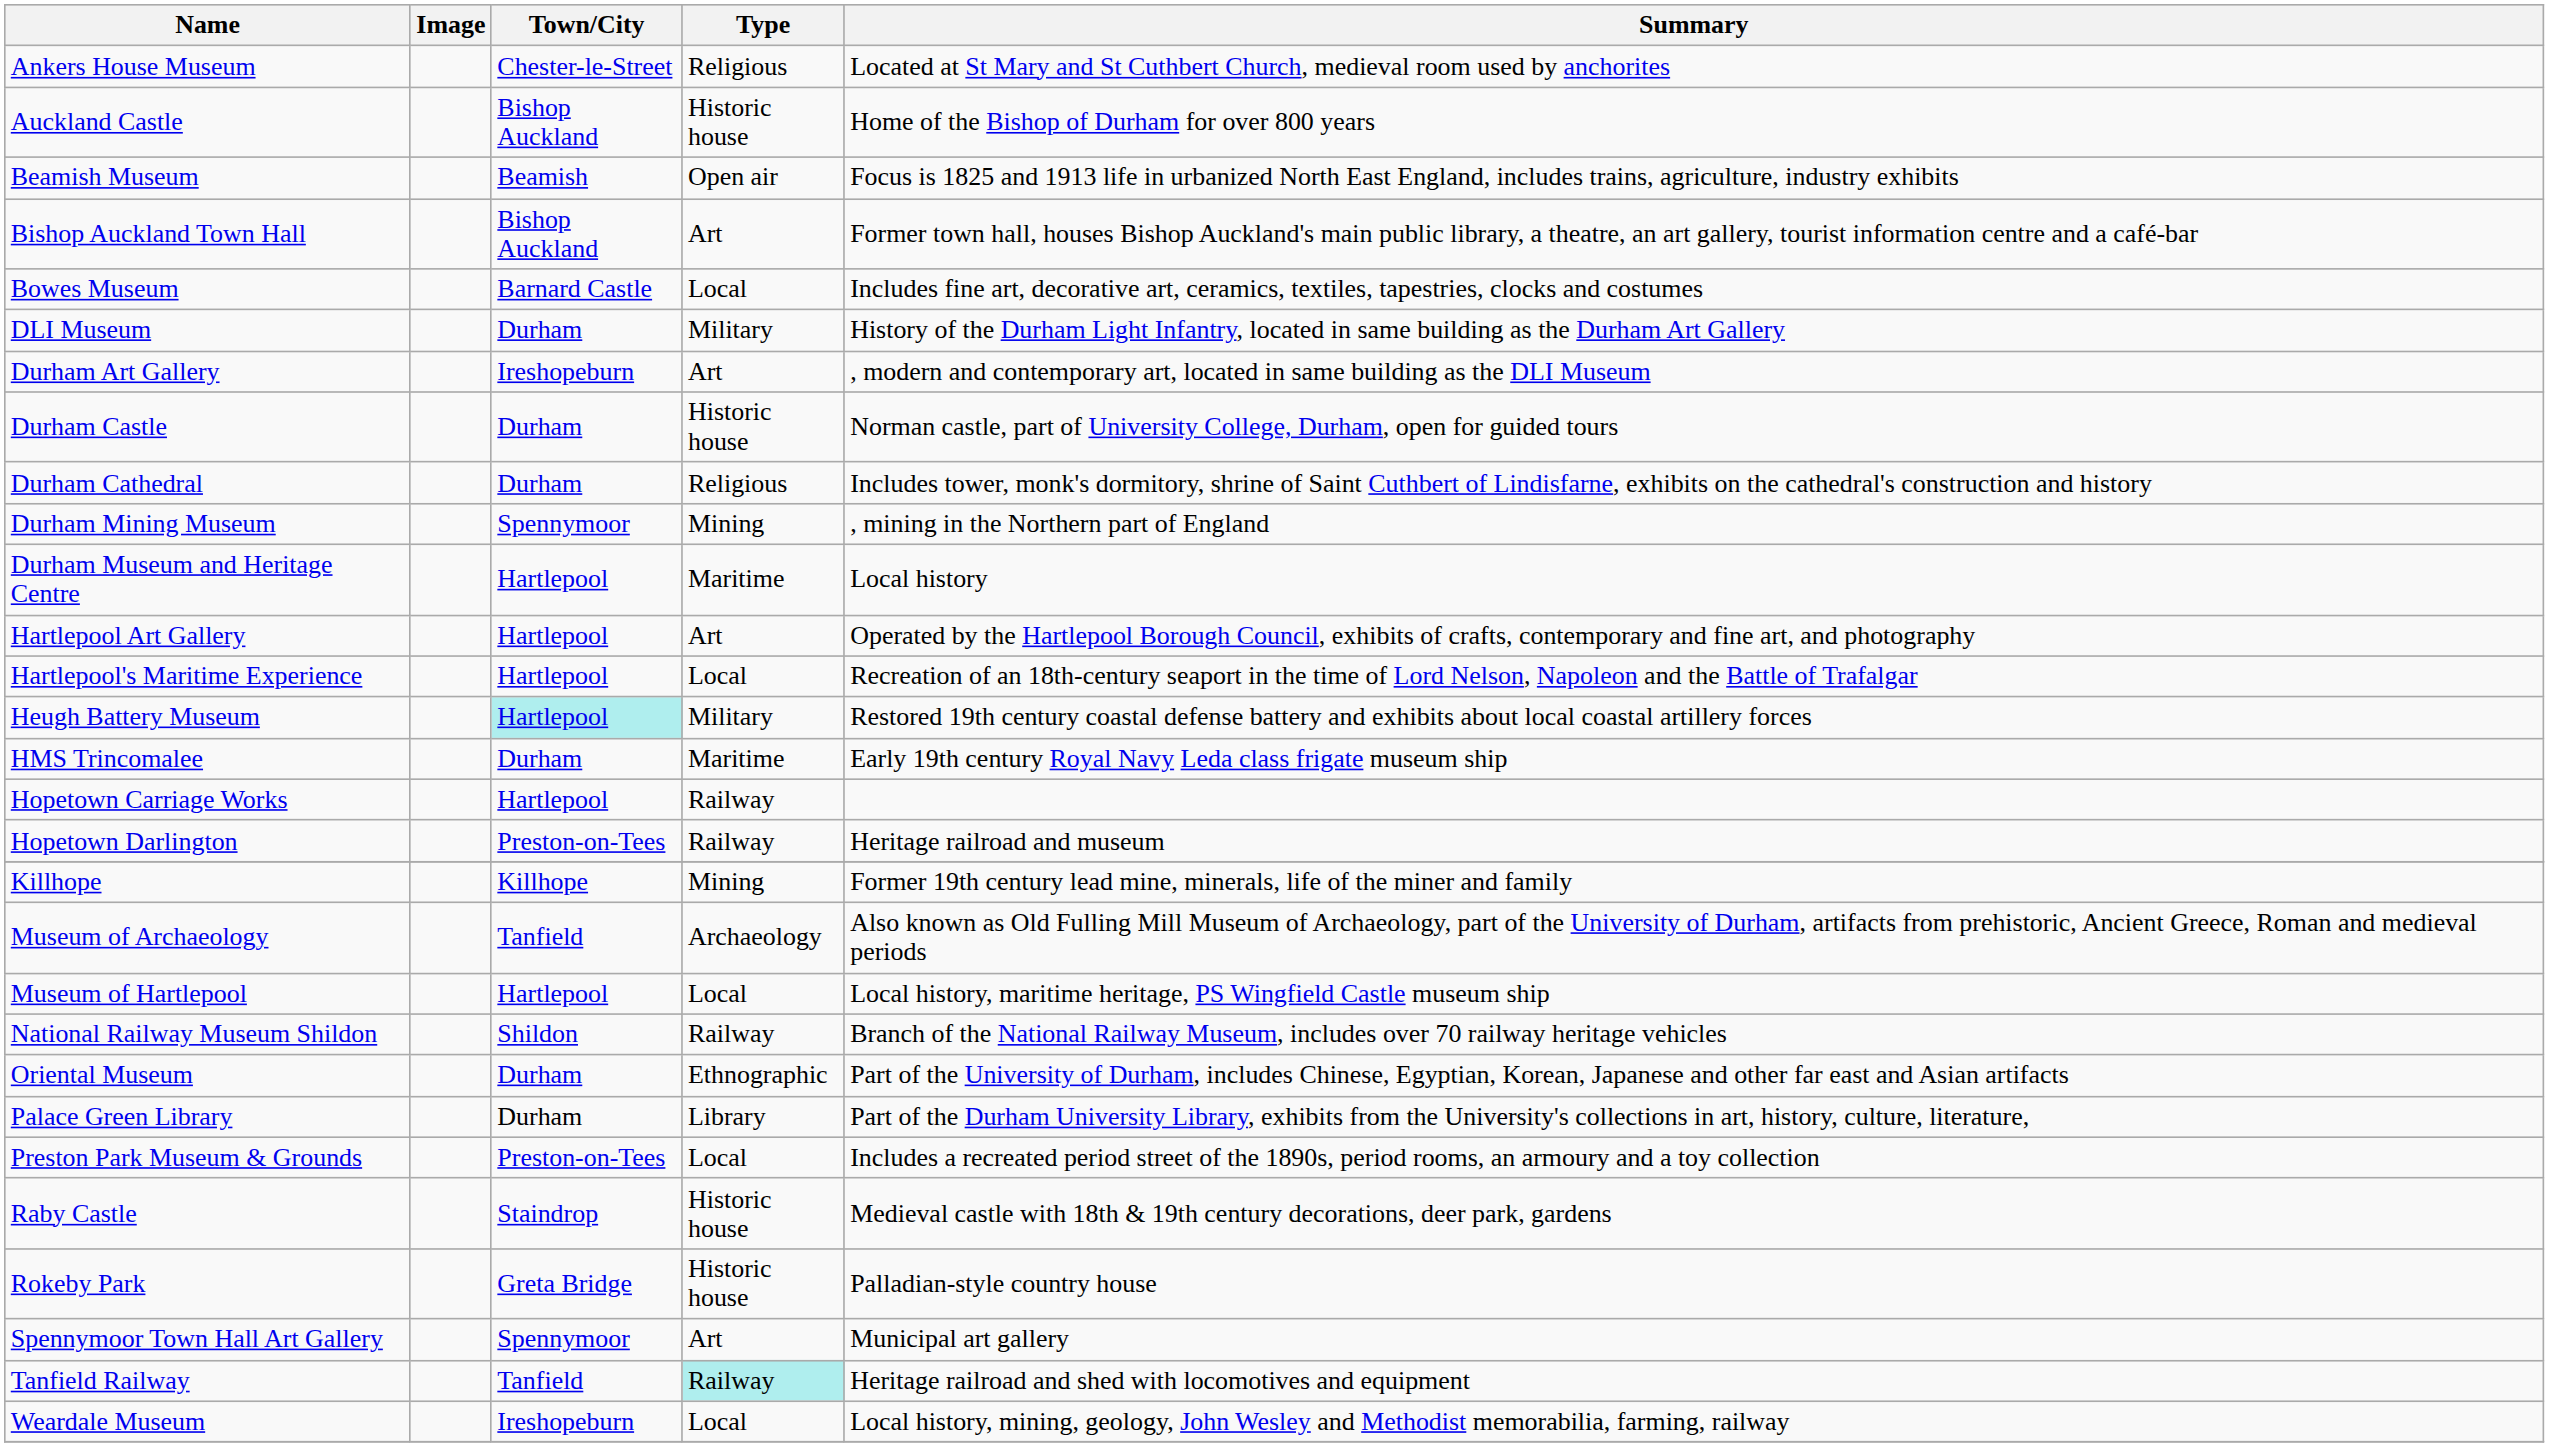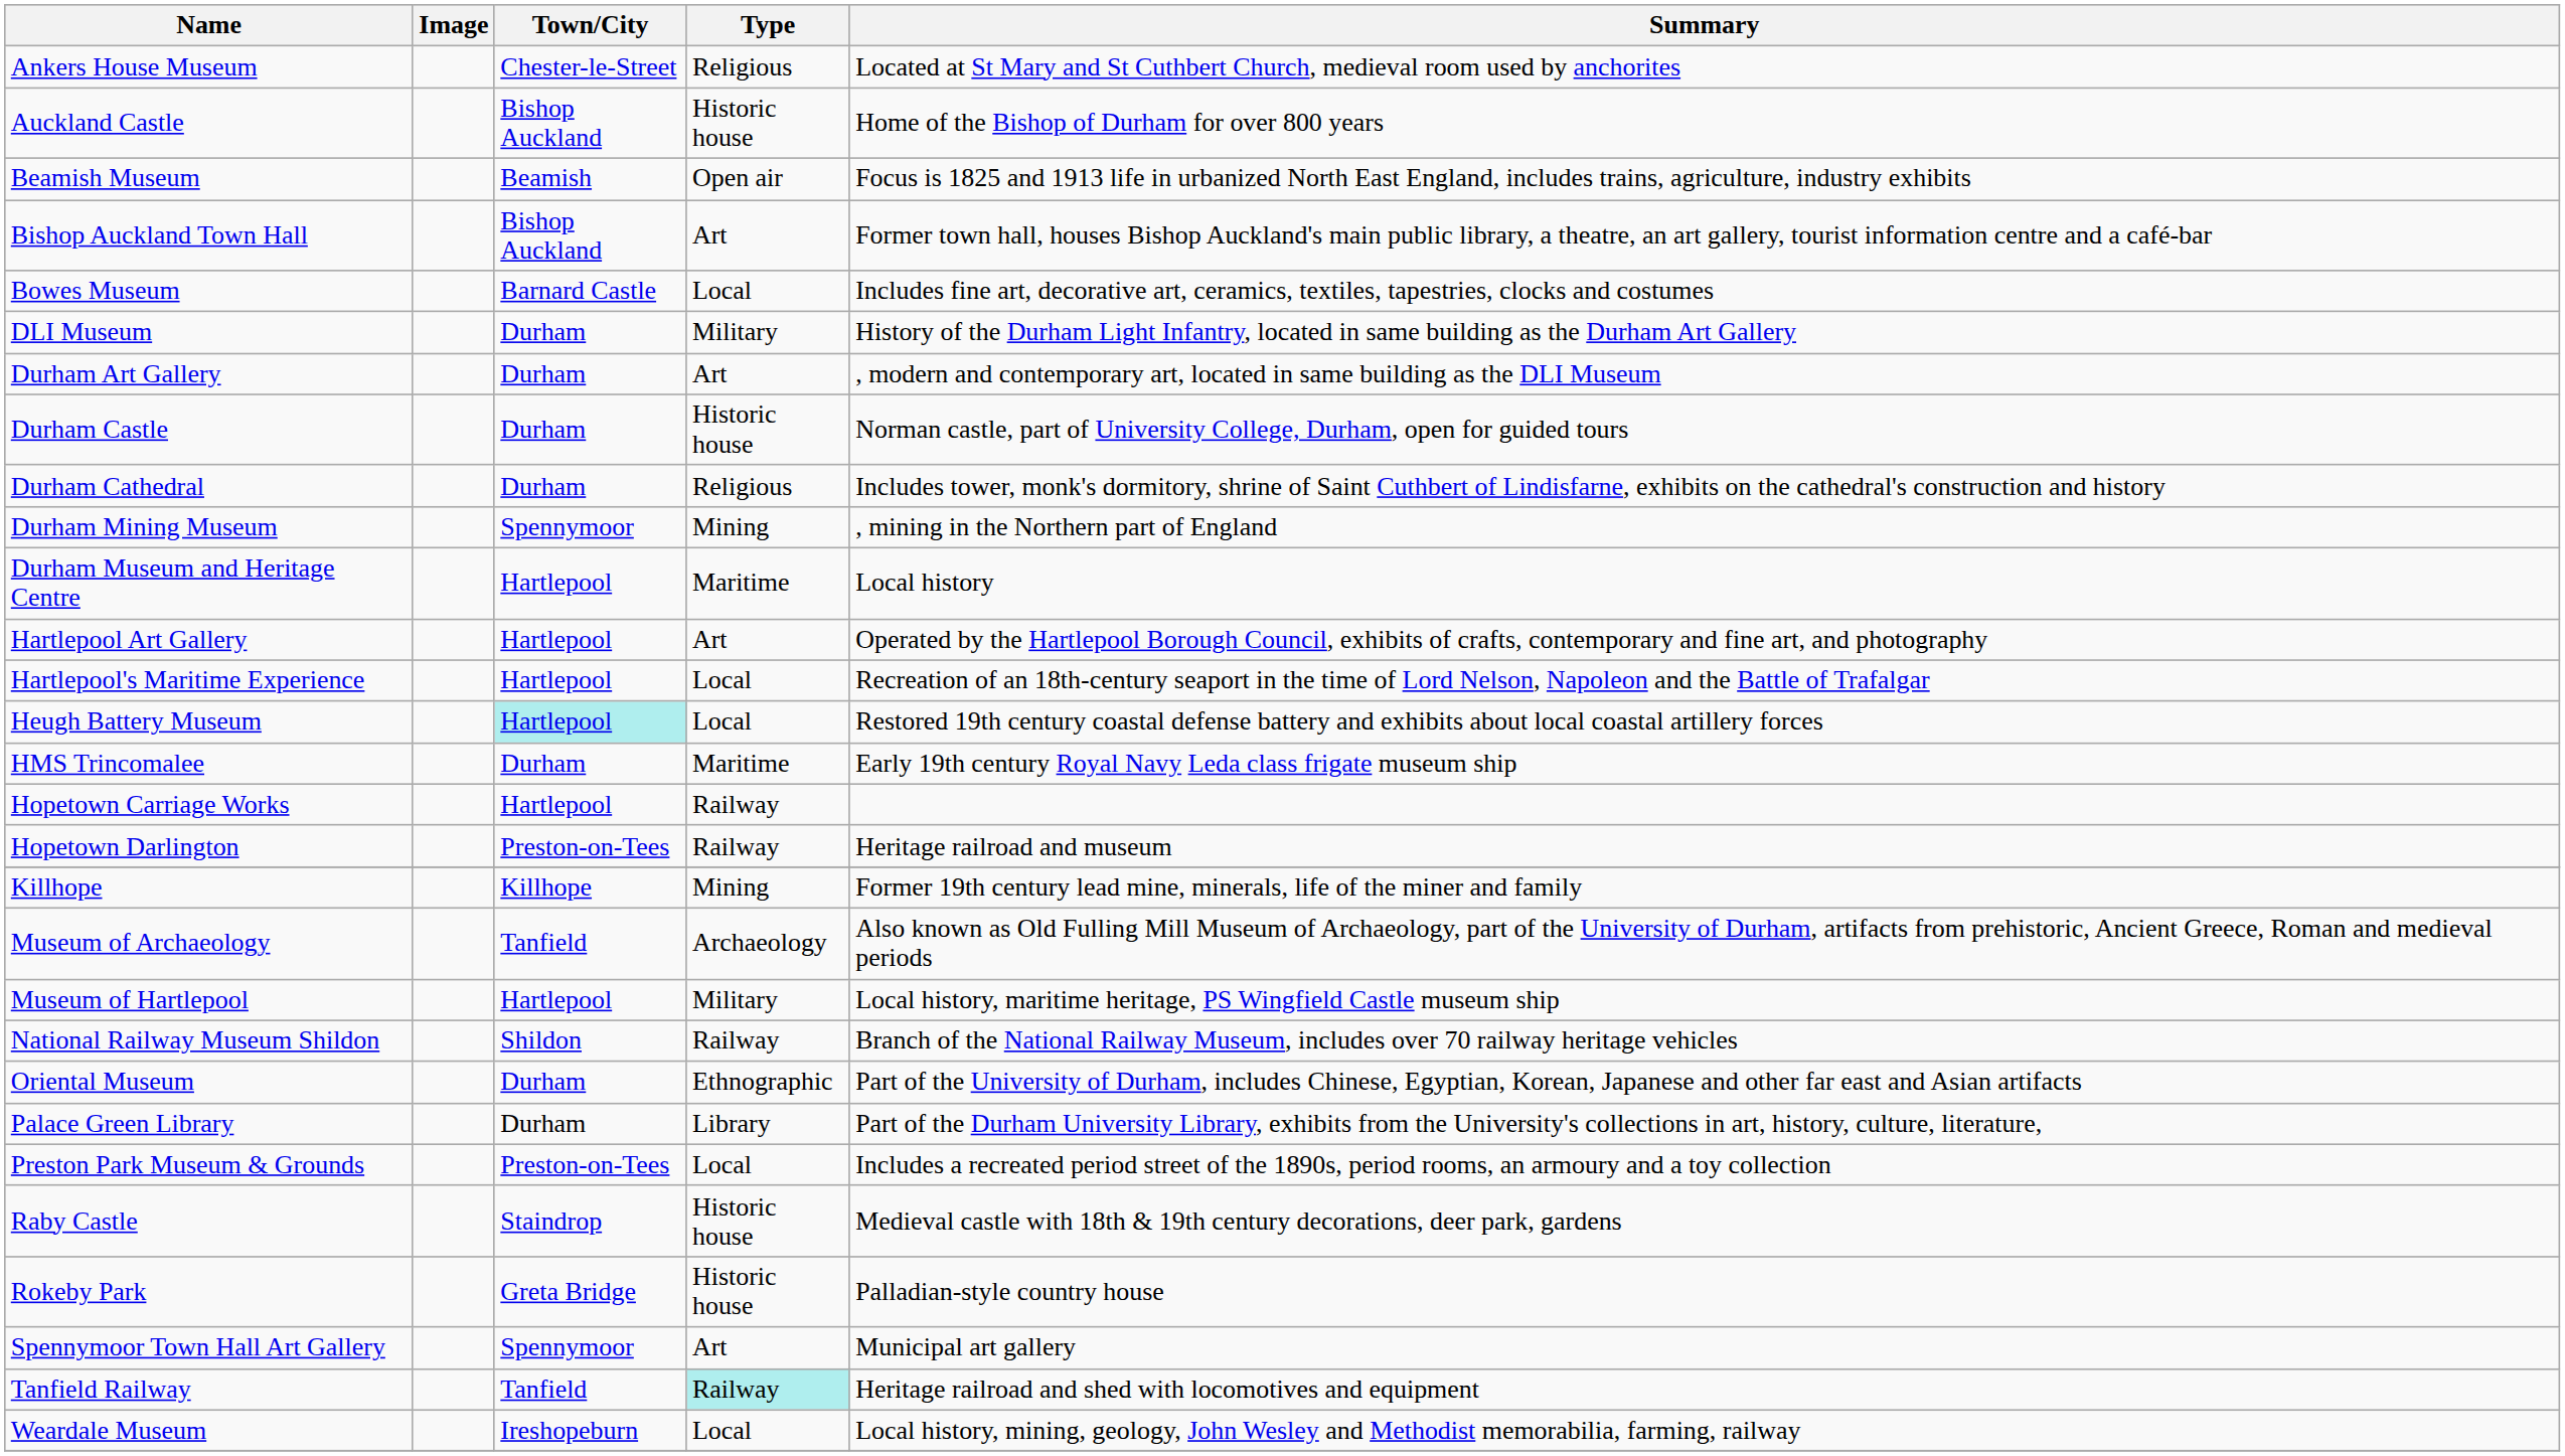Durham Art Gallery | Town/City: Ireshopeburn -> Durham
Heugh Battery Museum | Type: Military -> Local
Museum of Hartlepool | Type: Local -> Military
